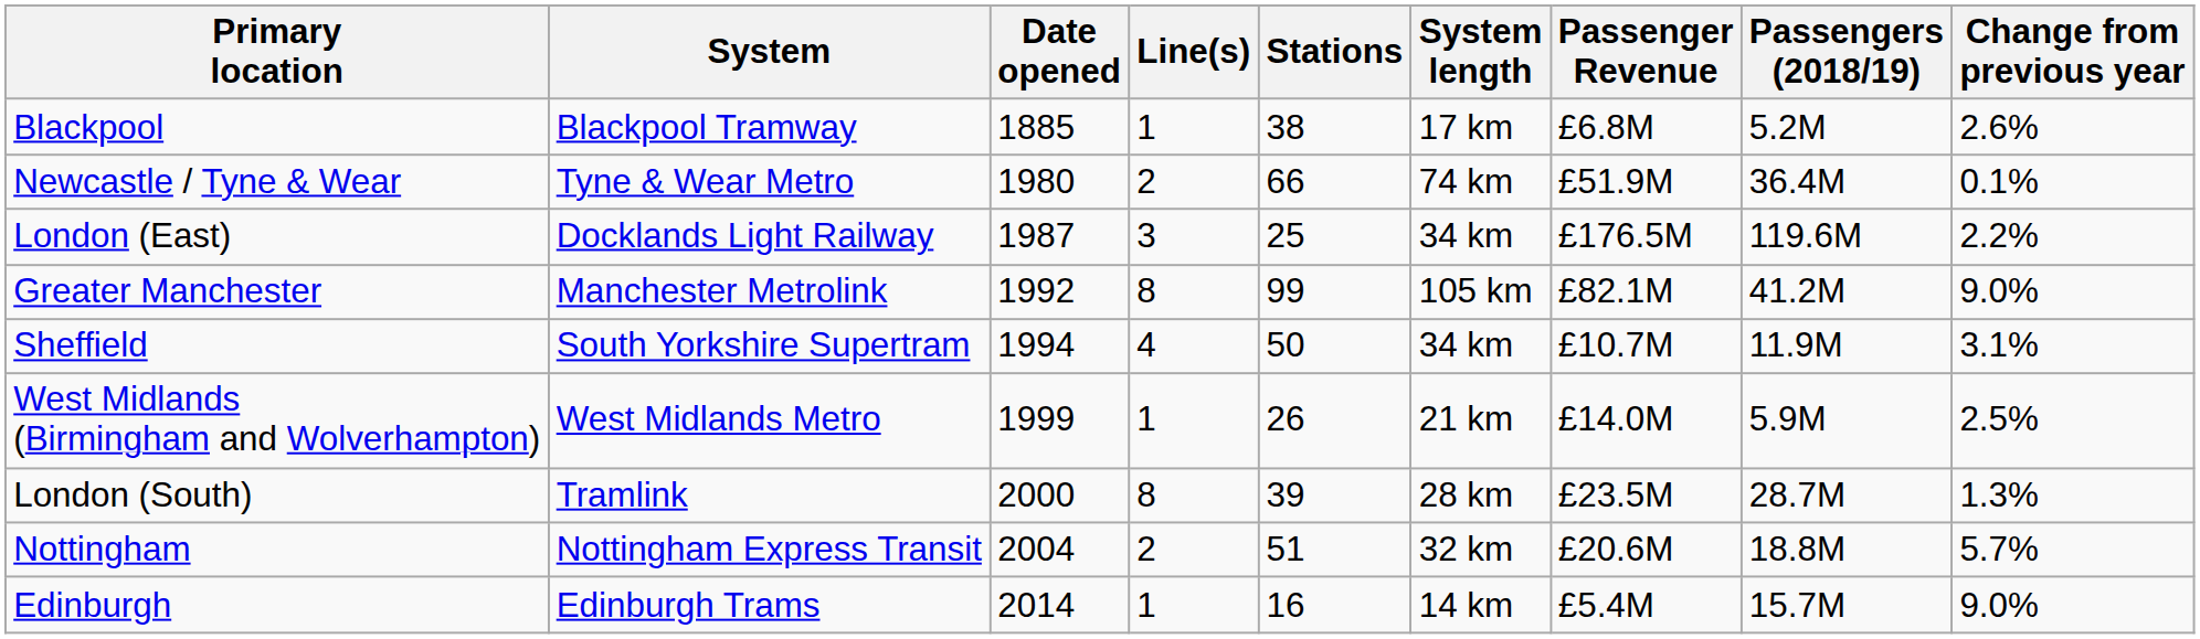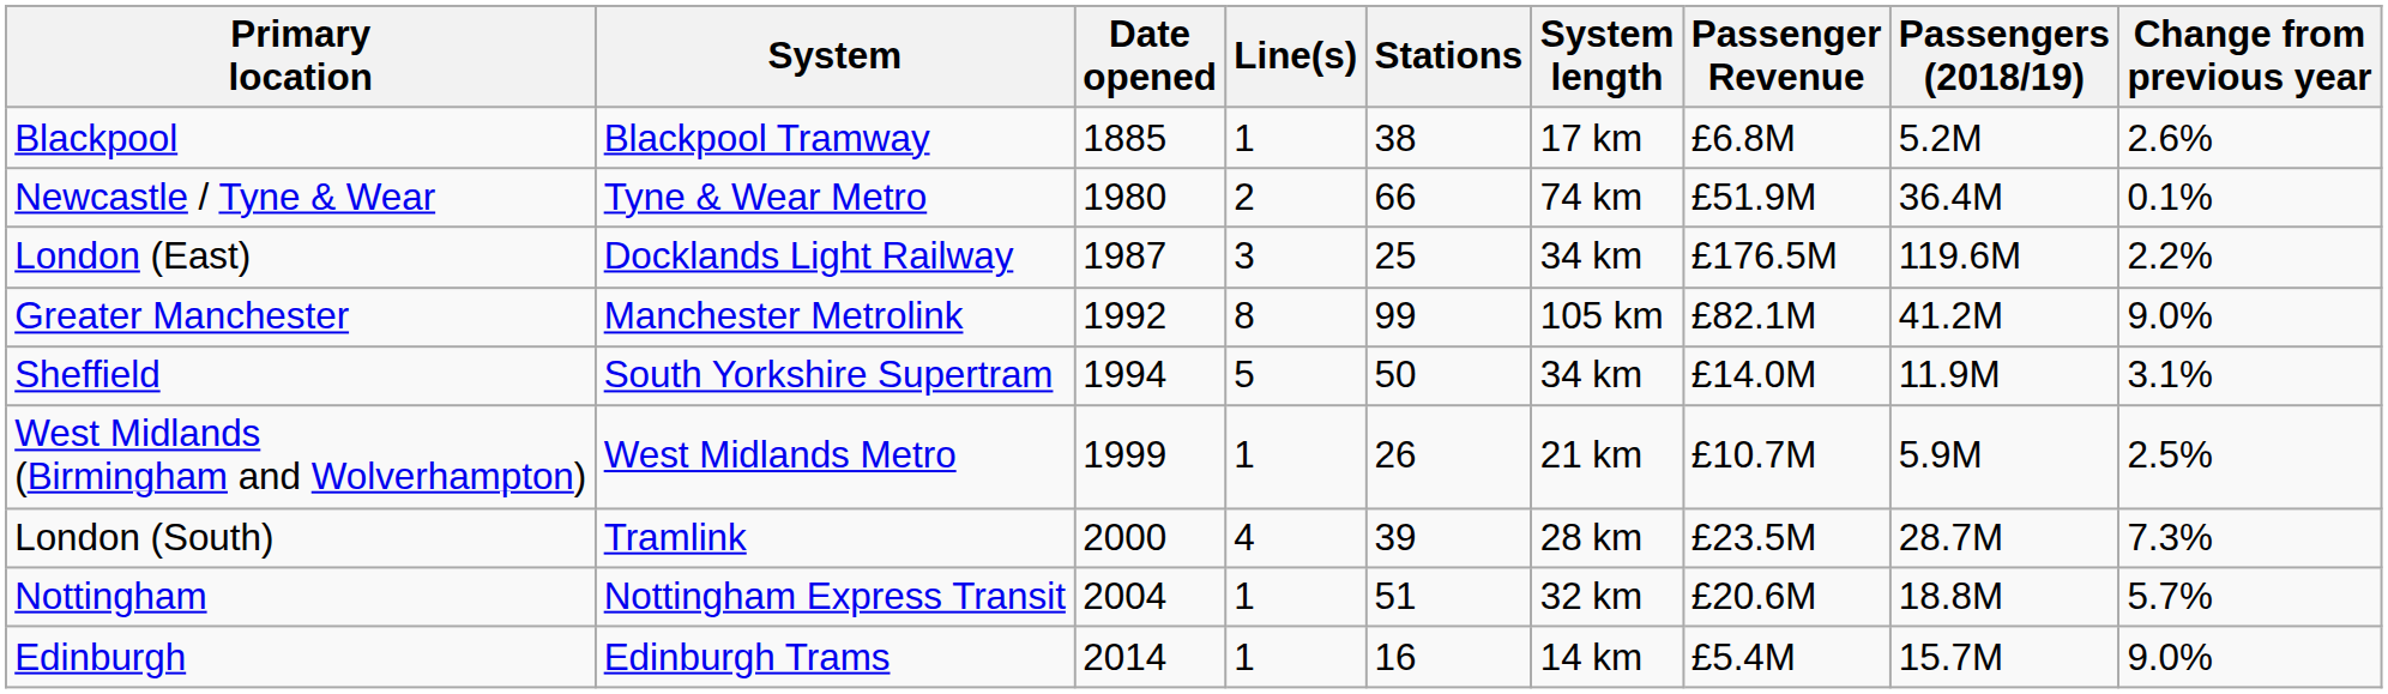Sheffield | Line(s): 4 -> 5
Sheffield | Passenger Revenue: £10.7M -> £14.0M
West Midlands (Birmingham and Wolverhampton) | Passenger Revenue: £14.0M -> £10.7M
London (South) | Line(s): 8 -> 4
London (South) | Change from previous year: 1.3% -> 7.3%
Nottingham | Line(s): 2 -> 1
